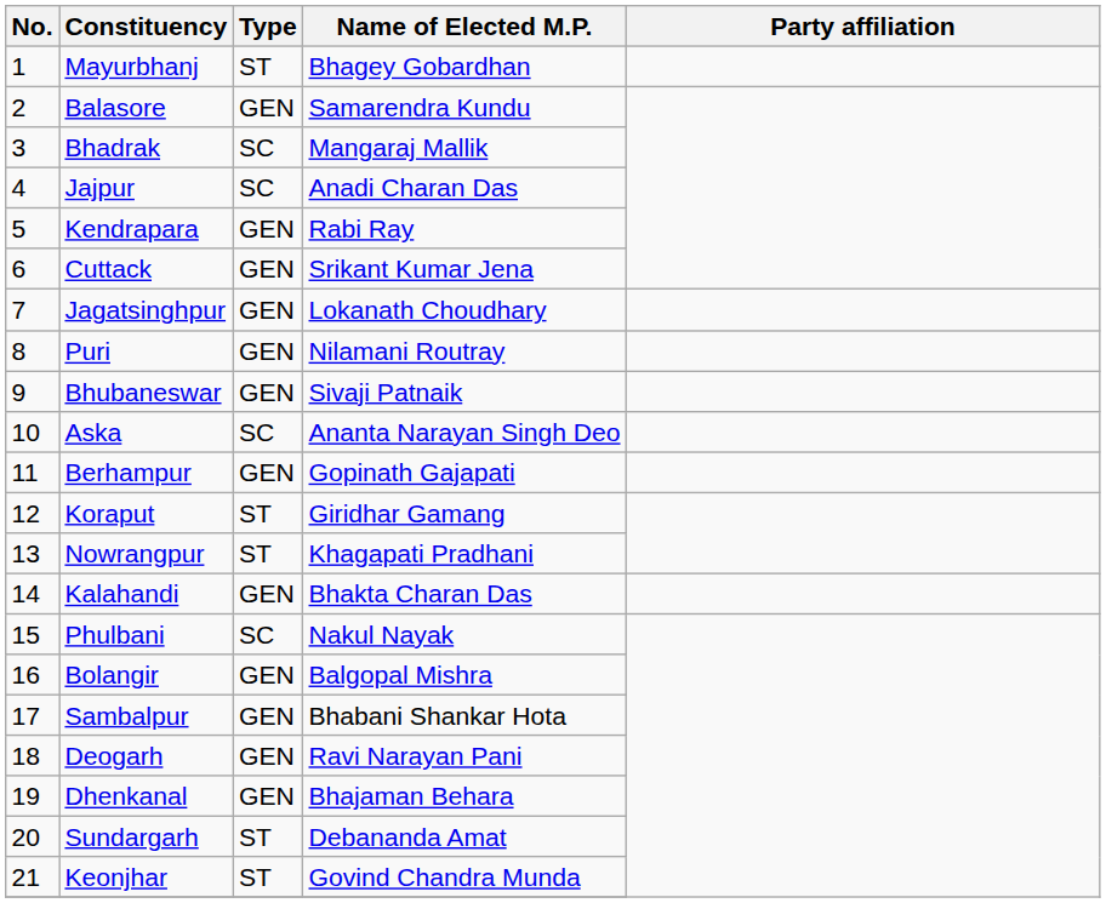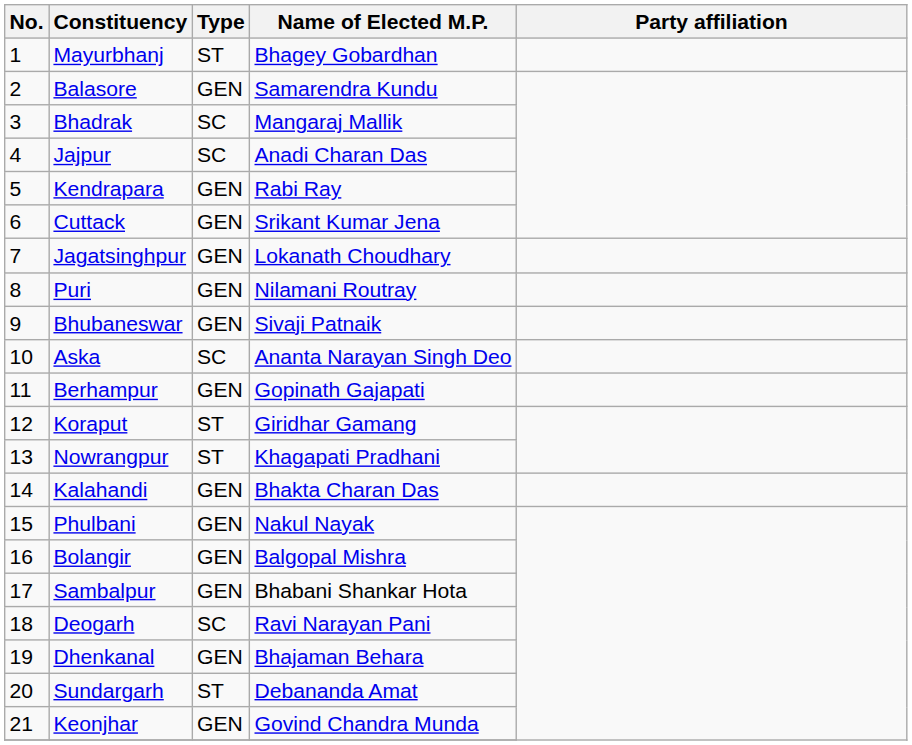Phulbani | Type: SC -> GEN
Deogarh | Type: GEN -> SC
Keonjhar | Type: ST -> GEN
